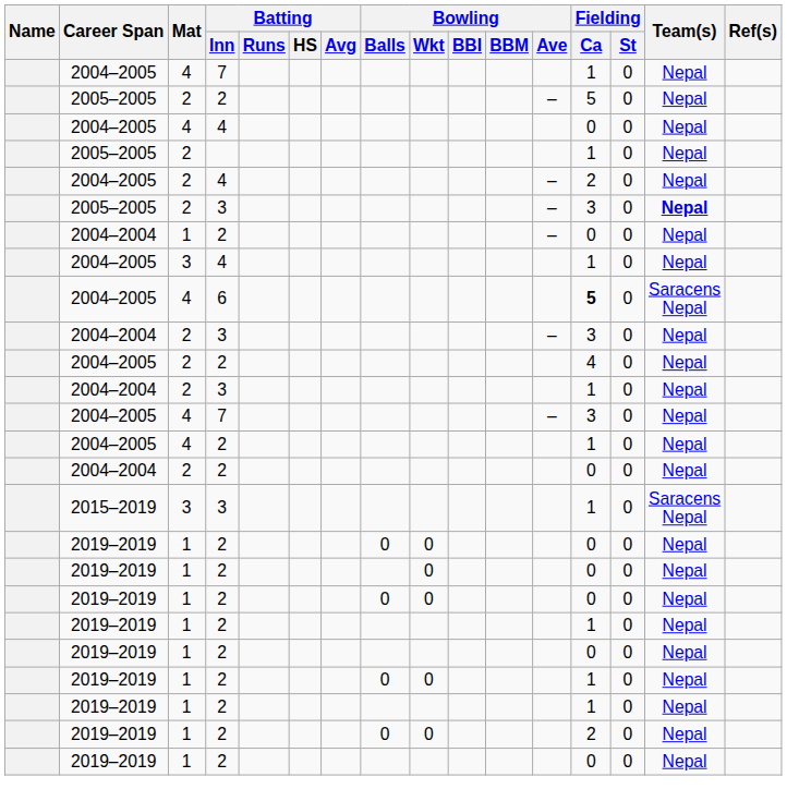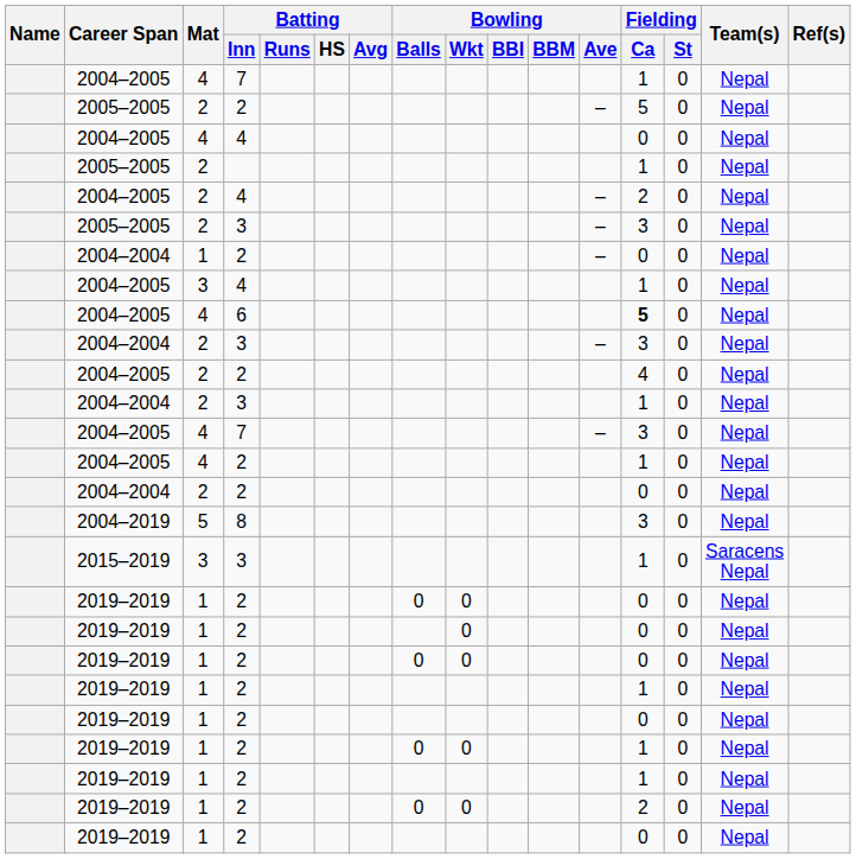2005–2005 / 3 | Team(s): bold -> normal
6 | Team(s): Saracens Nepal -> Nepal
+ row: 2004–2019 | 5 | 8 | 3 | 0 | Nepal
